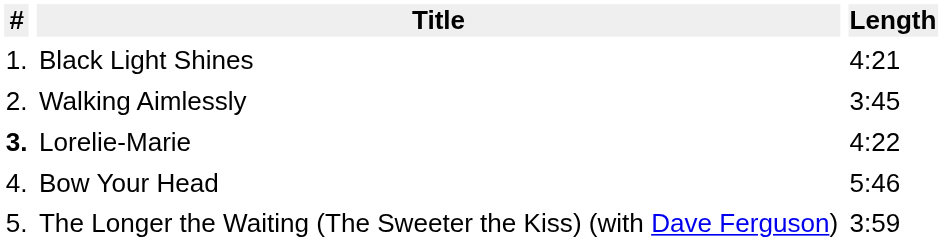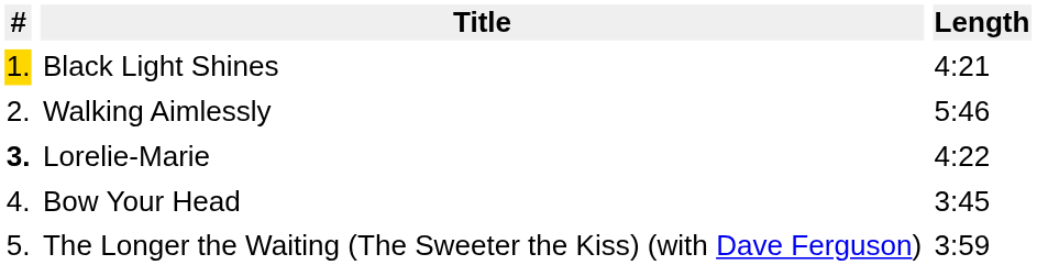Black Light Shines | #: no background -> gold background
Walking Aimlessly | Length: 3:45 -> 5:46
Bow Your Head | Length: 5:46 -> 3:45
